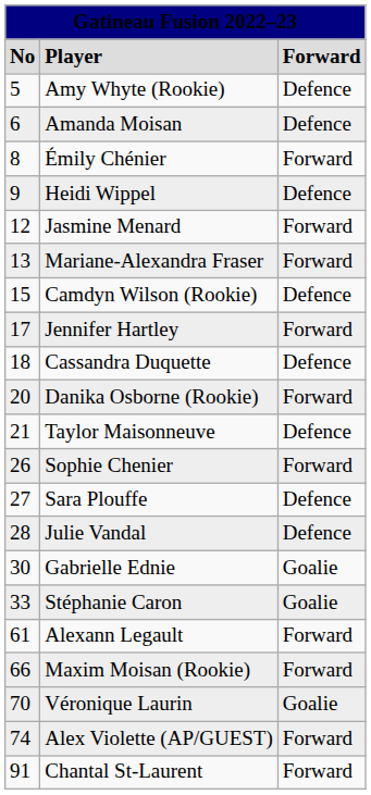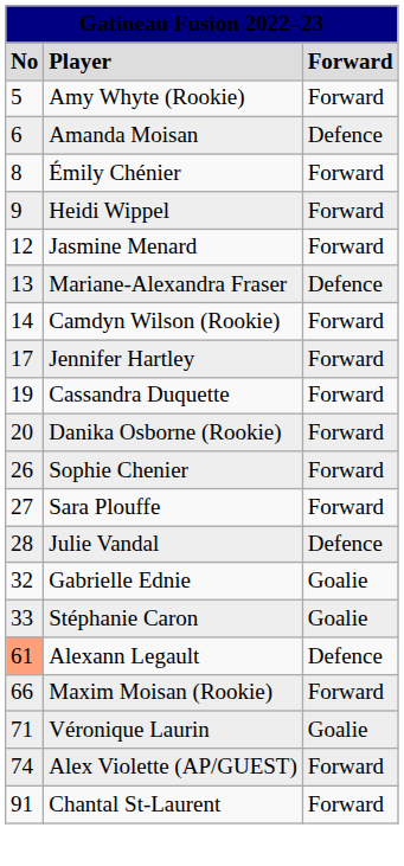Amy Whyte (Rookie) | column 3: Defence -> Forward
Heidi Wippel | column 3: Defence -> Forward
Mariane-Alexandra Fraser | column 3: Forward -> Defence
Camdyn Wilson (Rookie) | column 1: 15 -> 14
Camdyn Wilson (Rookie) | column 3: Defence -> Forward
Cassandra Duquette | column 1: 18 -> 19
Cassandra Duquette | column 3: Defence -> Forward
- row: 21 | Taylor Maisonneuve | Defence
Sara Plouffe | column 3: Defence -> Forward
Gabrielle Ednie | column 1: 30 -> 32
Alexann Legault | column 1: no background -> lightsalmon background
Alexann Legault | column 3: Forward -> Defence
Véronique Laurin | column 1: 70 -> 71
